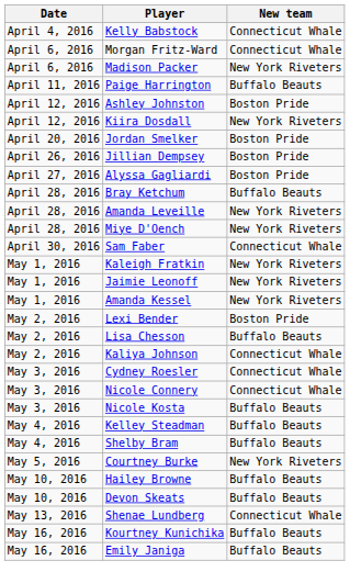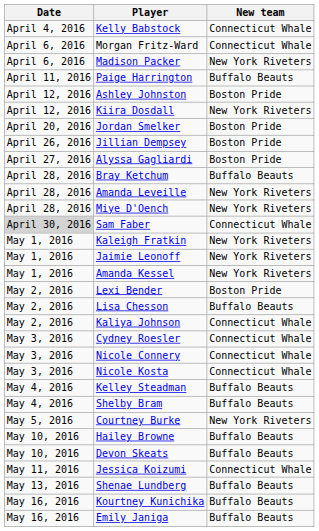Sam Faber | Date: no background -> lightgrey background
Nicole Kosta | New team: Buffalo Beauts -> Connecticut Whale
+ row: May 11, 2016 | Jessica Koizumi | Connecticut Whale
Shenae Lundberg | New team: Connecticut Whale -> Buffalo Beauts
